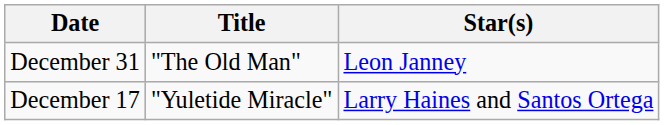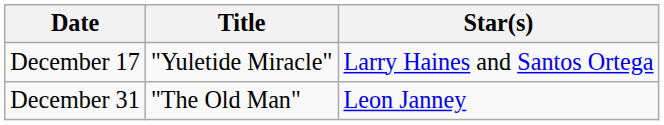rows swapped: December 17 <-> December 31
